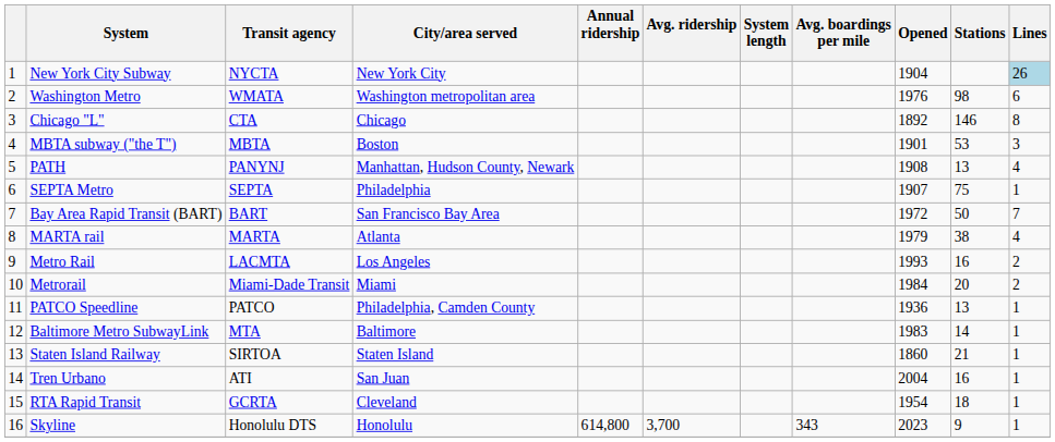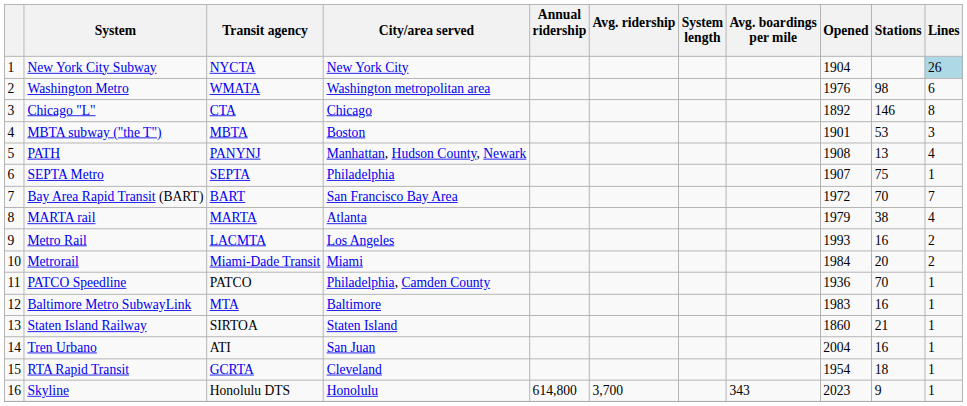Bay Area Rapid Transit (BART) | Stations: 50 -> 70
PATCO Speedline | Stations: 13 -> 70
Baltimore Metro SubwayLink | Stations: 14 -> 16
